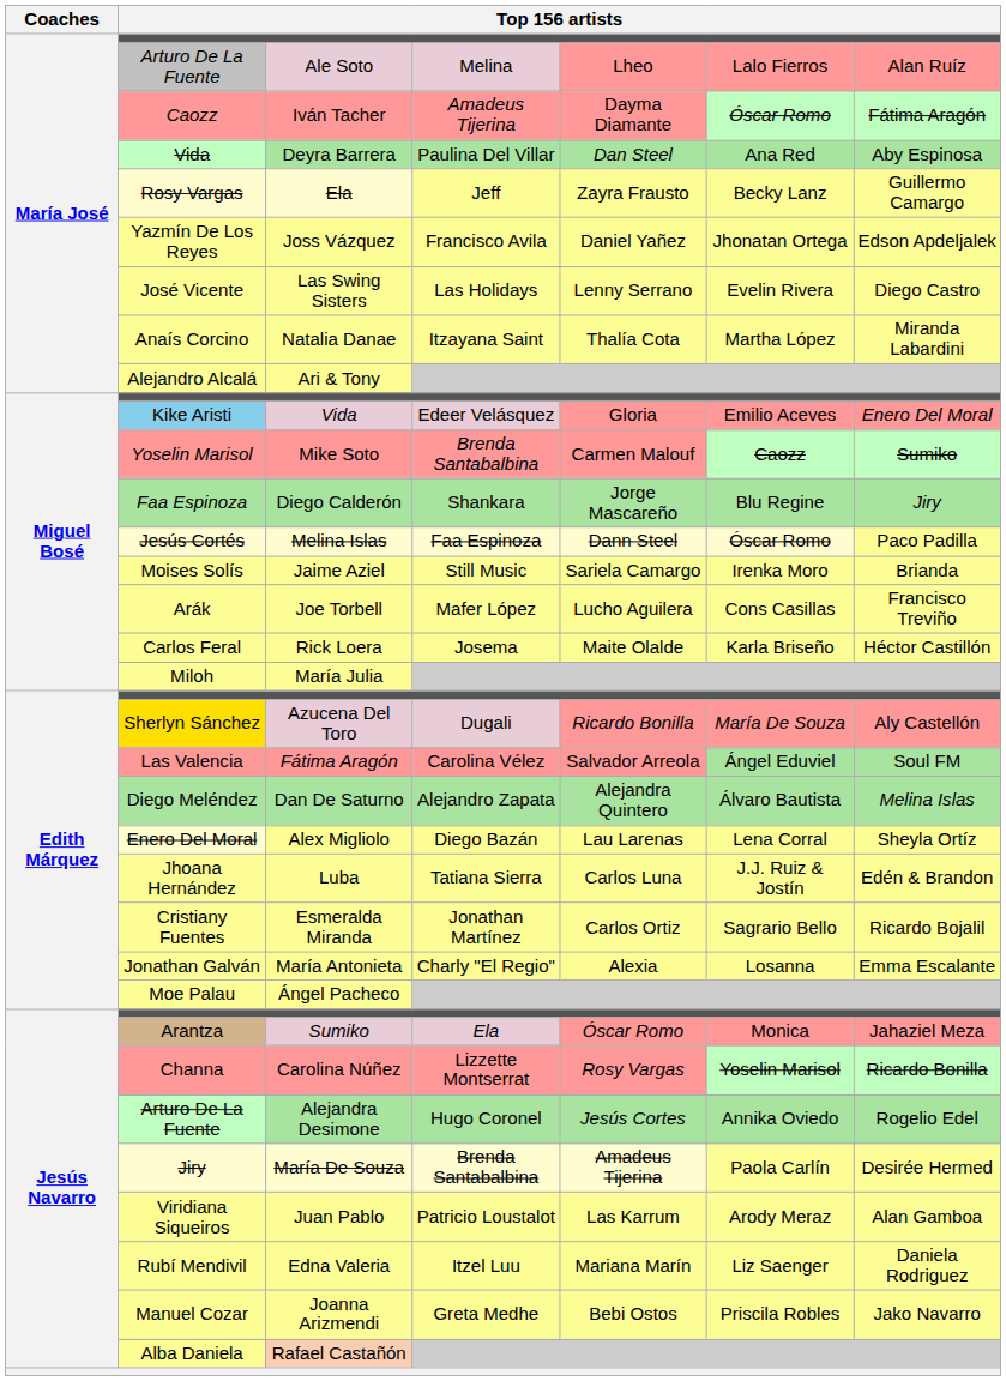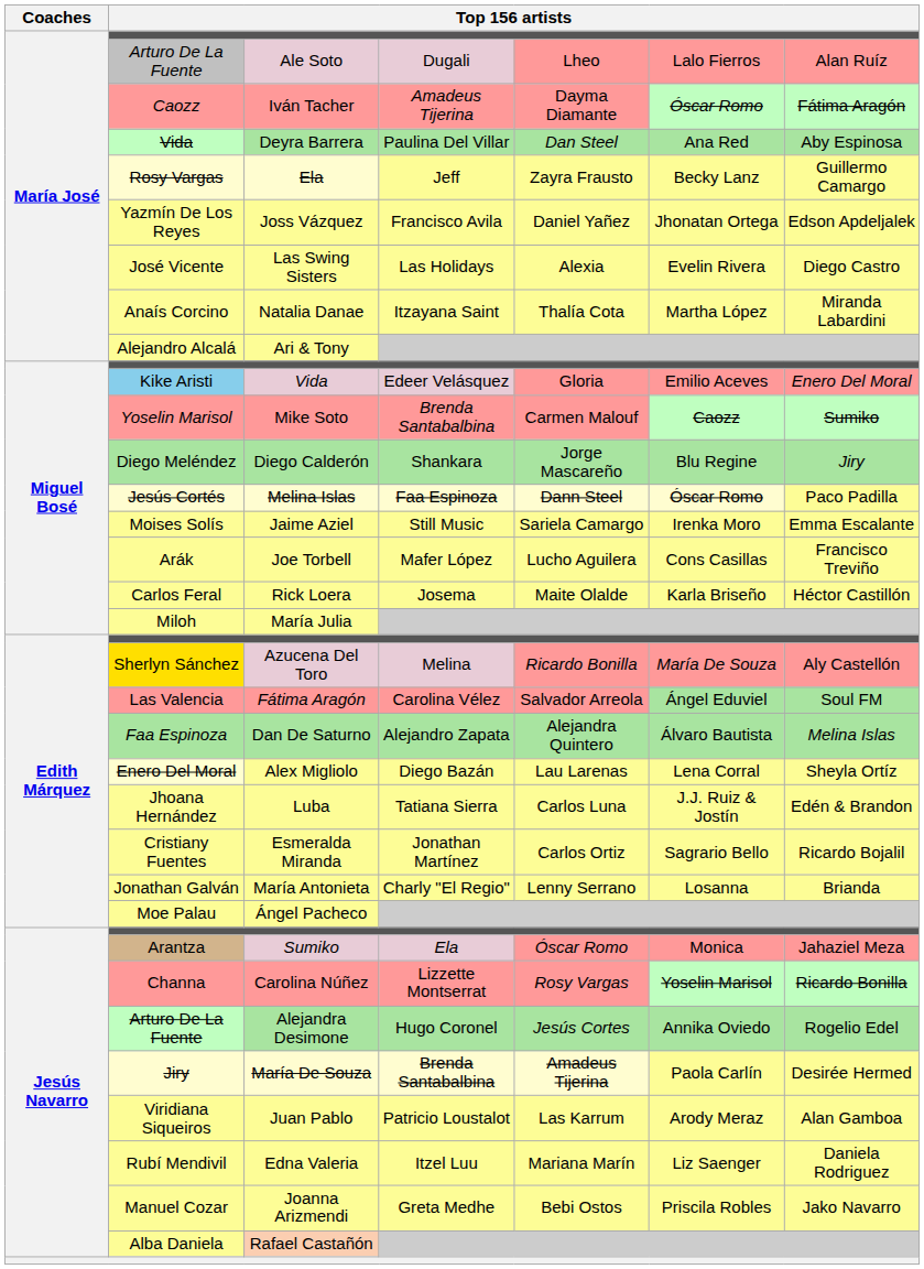Ale Soto | column 4: Melina -> Dugali
Las Swing Sisters | column 5: Lenny Serrano -> Alexia
Diego Calderón | column 2: Faa Espinoza -> Diego Meléndez
Jaime Aziel | column 7: Brianda -> Emma Escalante
Azucena Del Toro | column 4: Dugali -> Melina
Dan De Saturno | column 2: Diego Meléndez -> Faa Espinoza
María Antonieta | column 5: Alexia -> Lenny Serrano
María Antonieta | column 7: Emma Escalante -> Brianda
